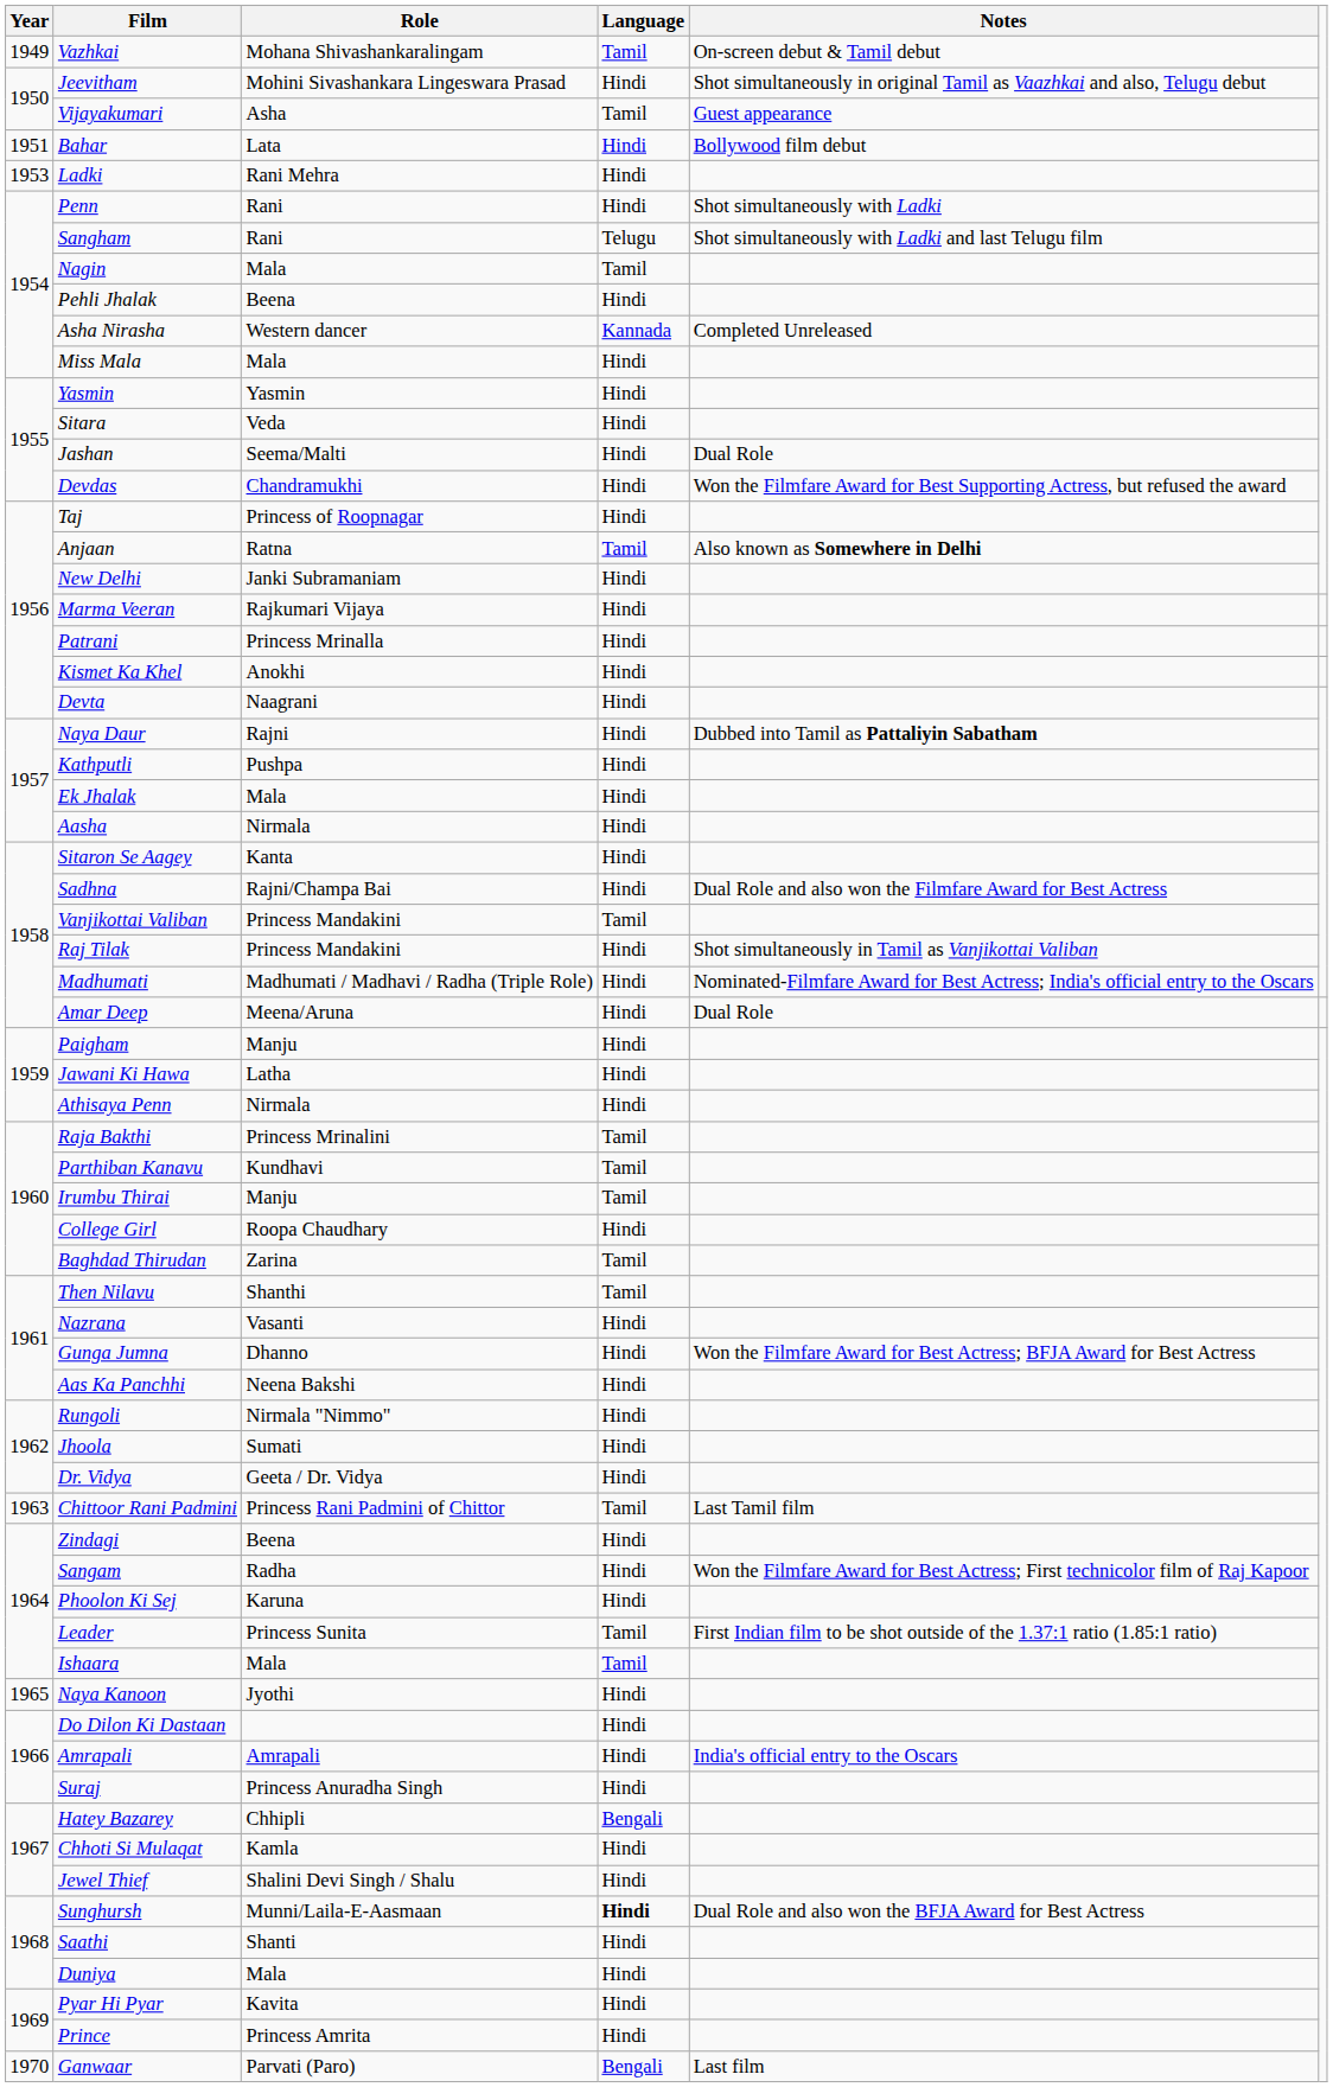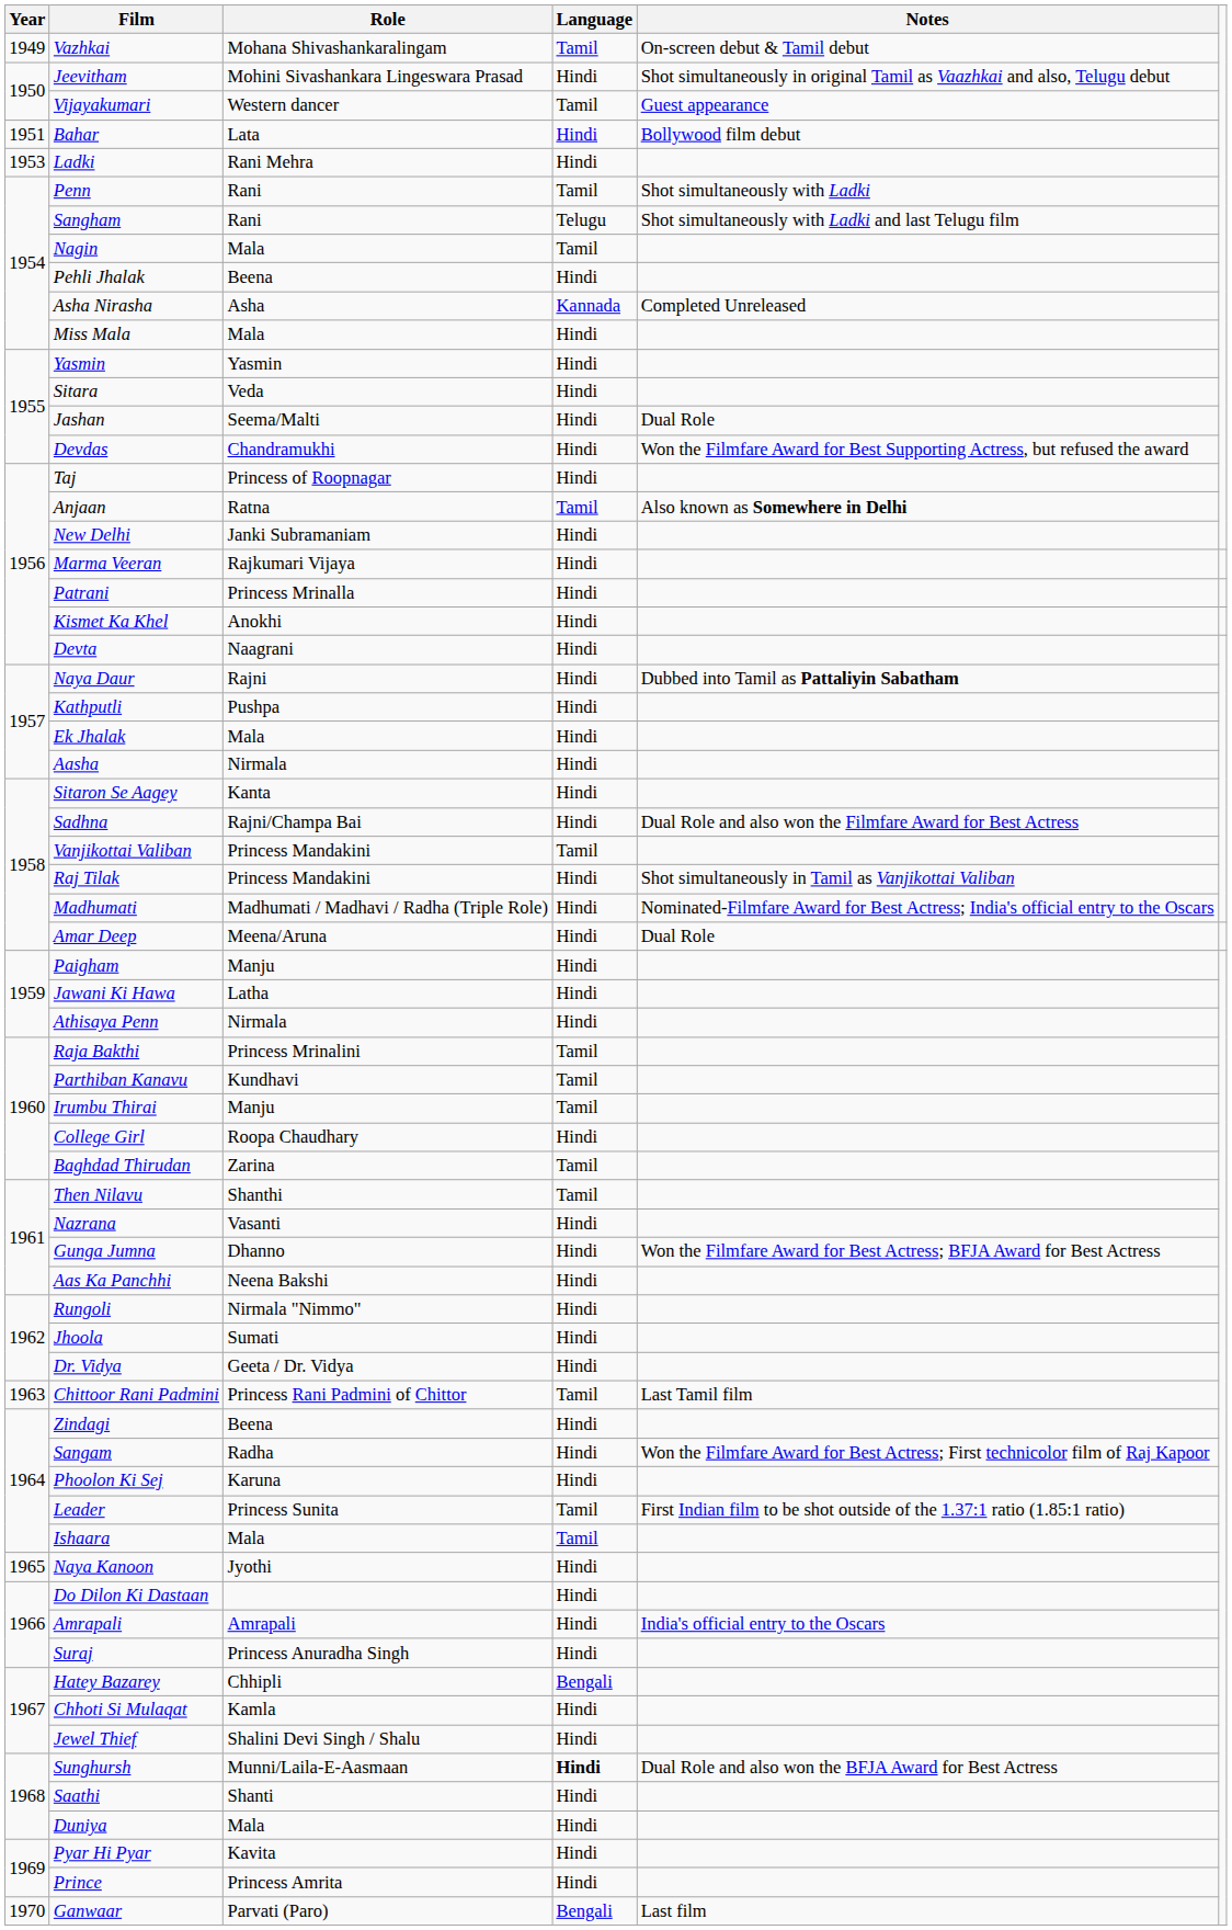Vijayakumari | Role: Asha -> Western dancer
Penn | Language: Hindi -> Tamil
Asha Nirasha | Role: Western dancer -> Asha
